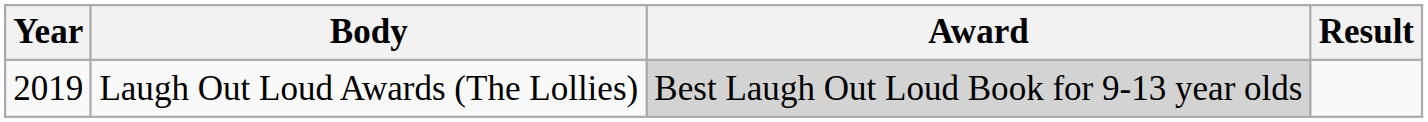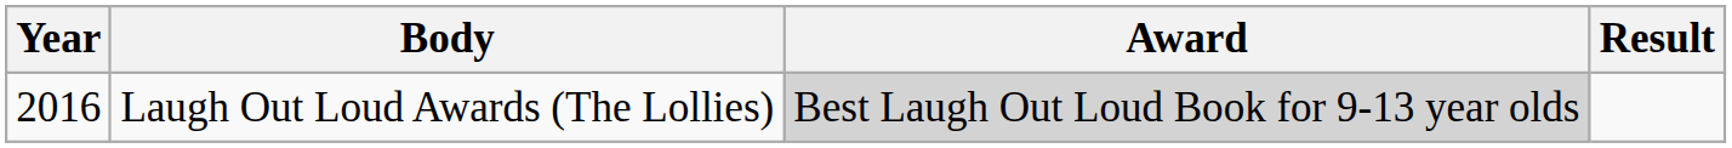Laugh Out Loud Awards (The Lollies) | Year: 2019 -> 2016
